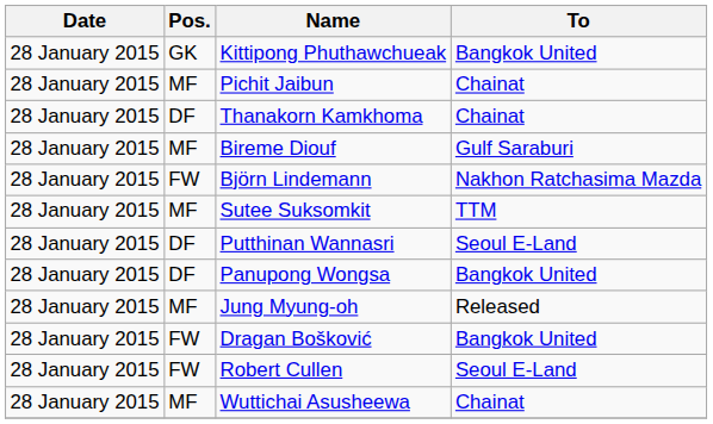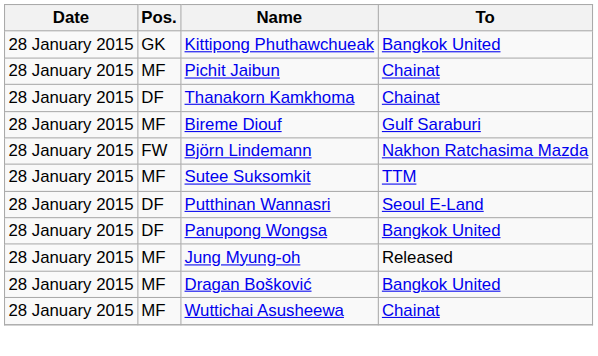Dragan Bošković | Pos.: FW -> MF
- row: 28 January 2015 | FW | Robert Cullen | Seoul E-Land
